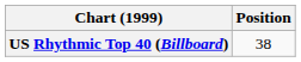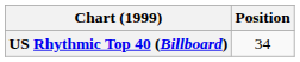US Rhythmic Top 40 (Billboard) | Position: 38 -> 34
